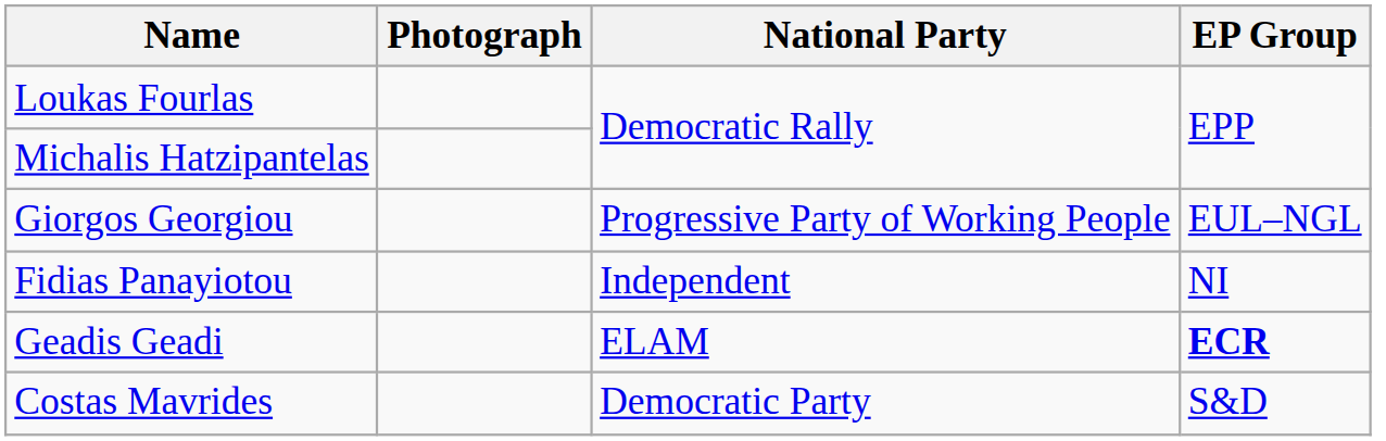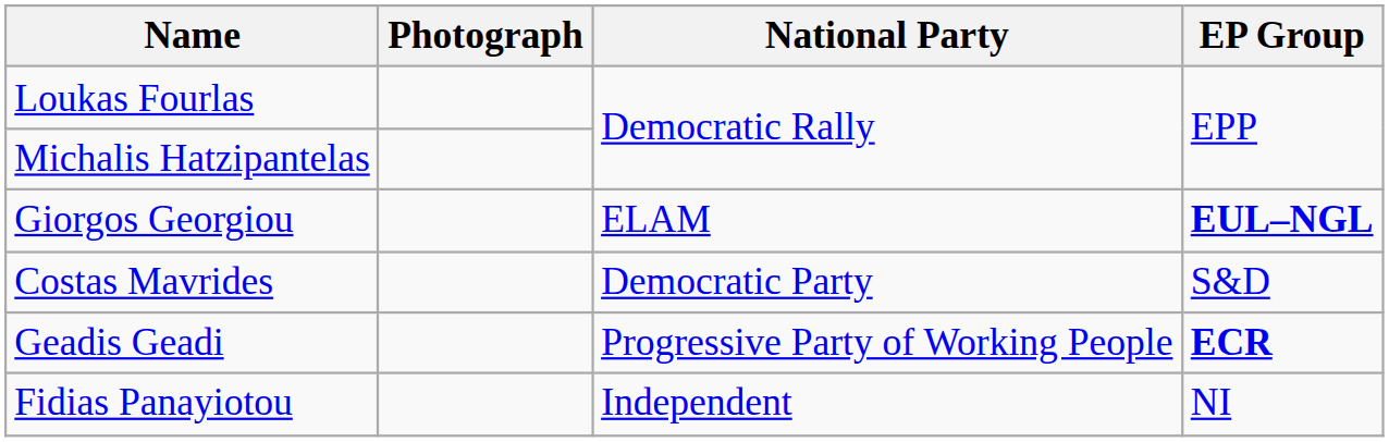Giorgos Georgiou | National Party: Progressive Party of Working People -> ELAM
Giorgos Georgiou | EP Group: normal -> bold
rows swapped: Fidias Panayiotou <-> Costas Mavrides
Geadis Geadi | National Party: ELAM -> Progressive Party of Working People
